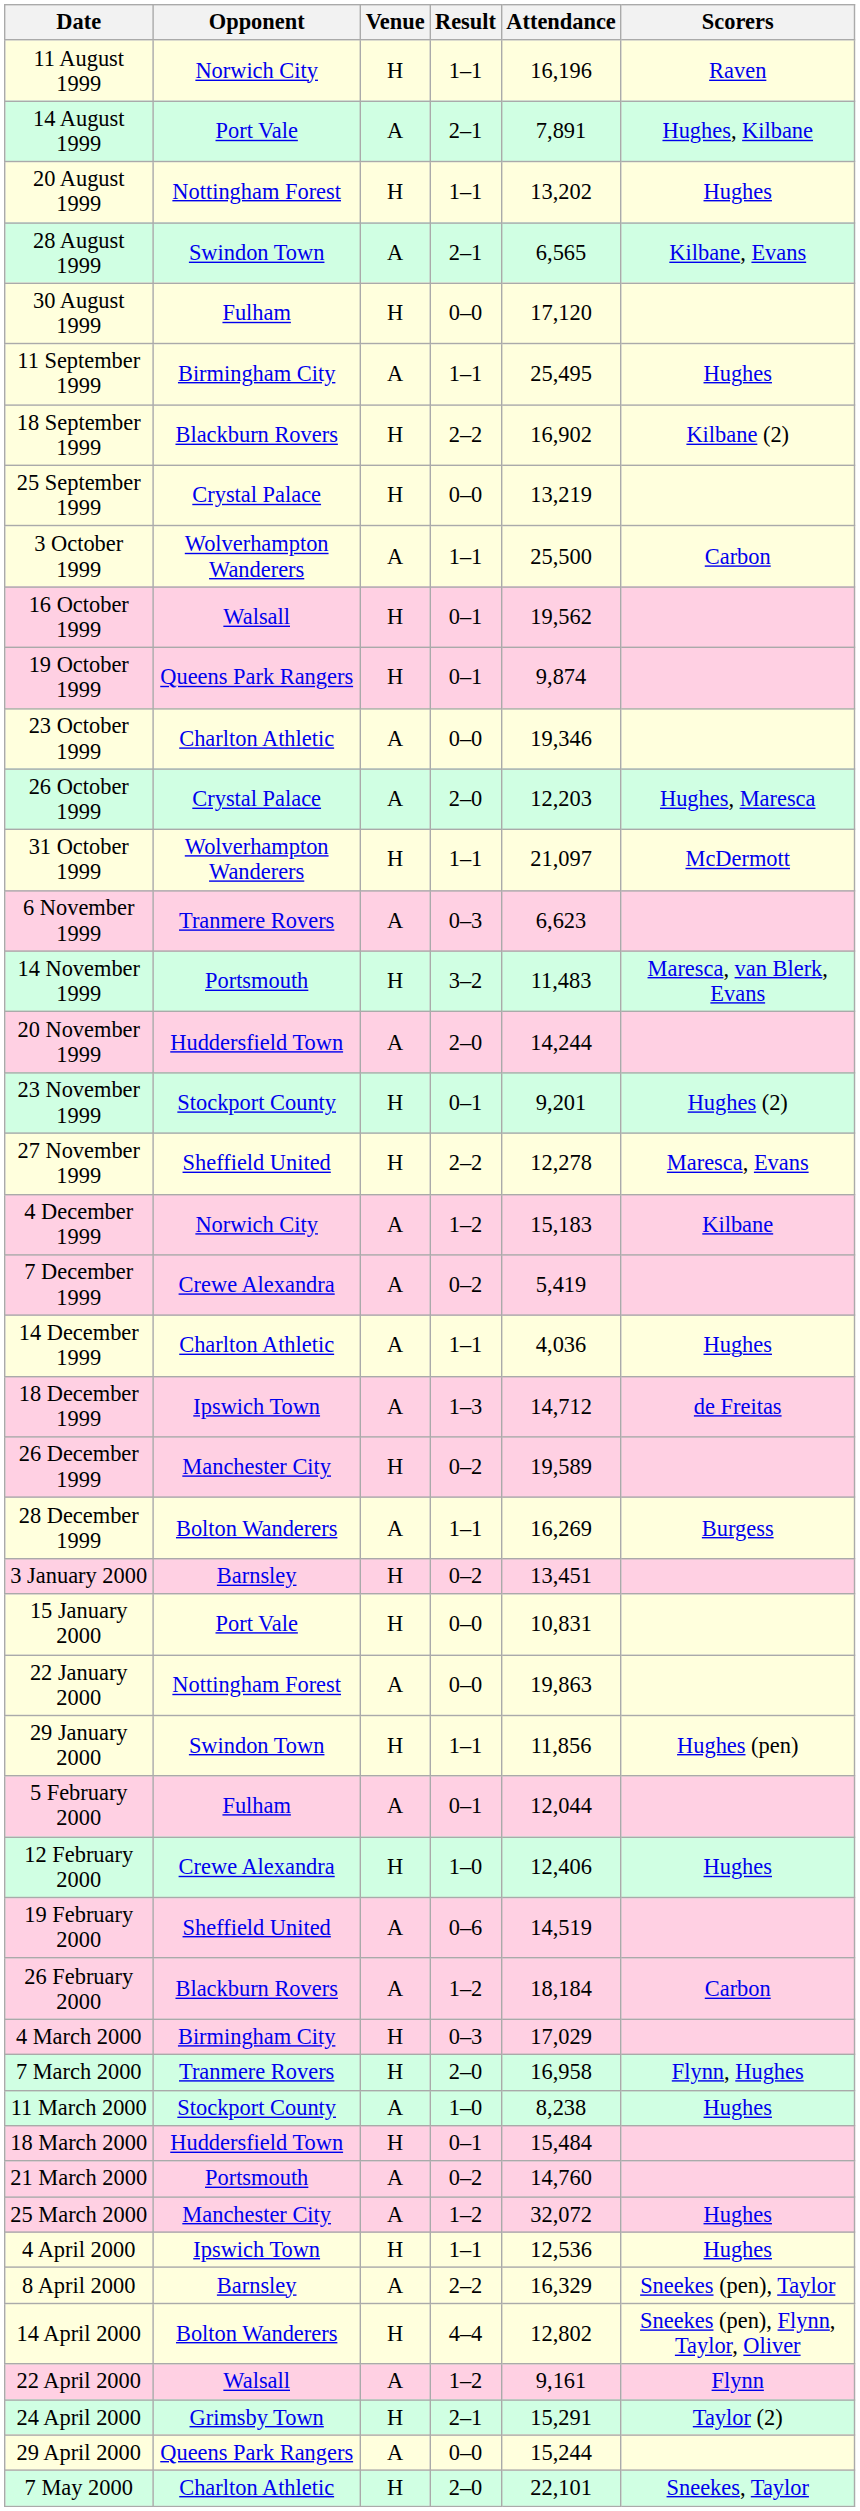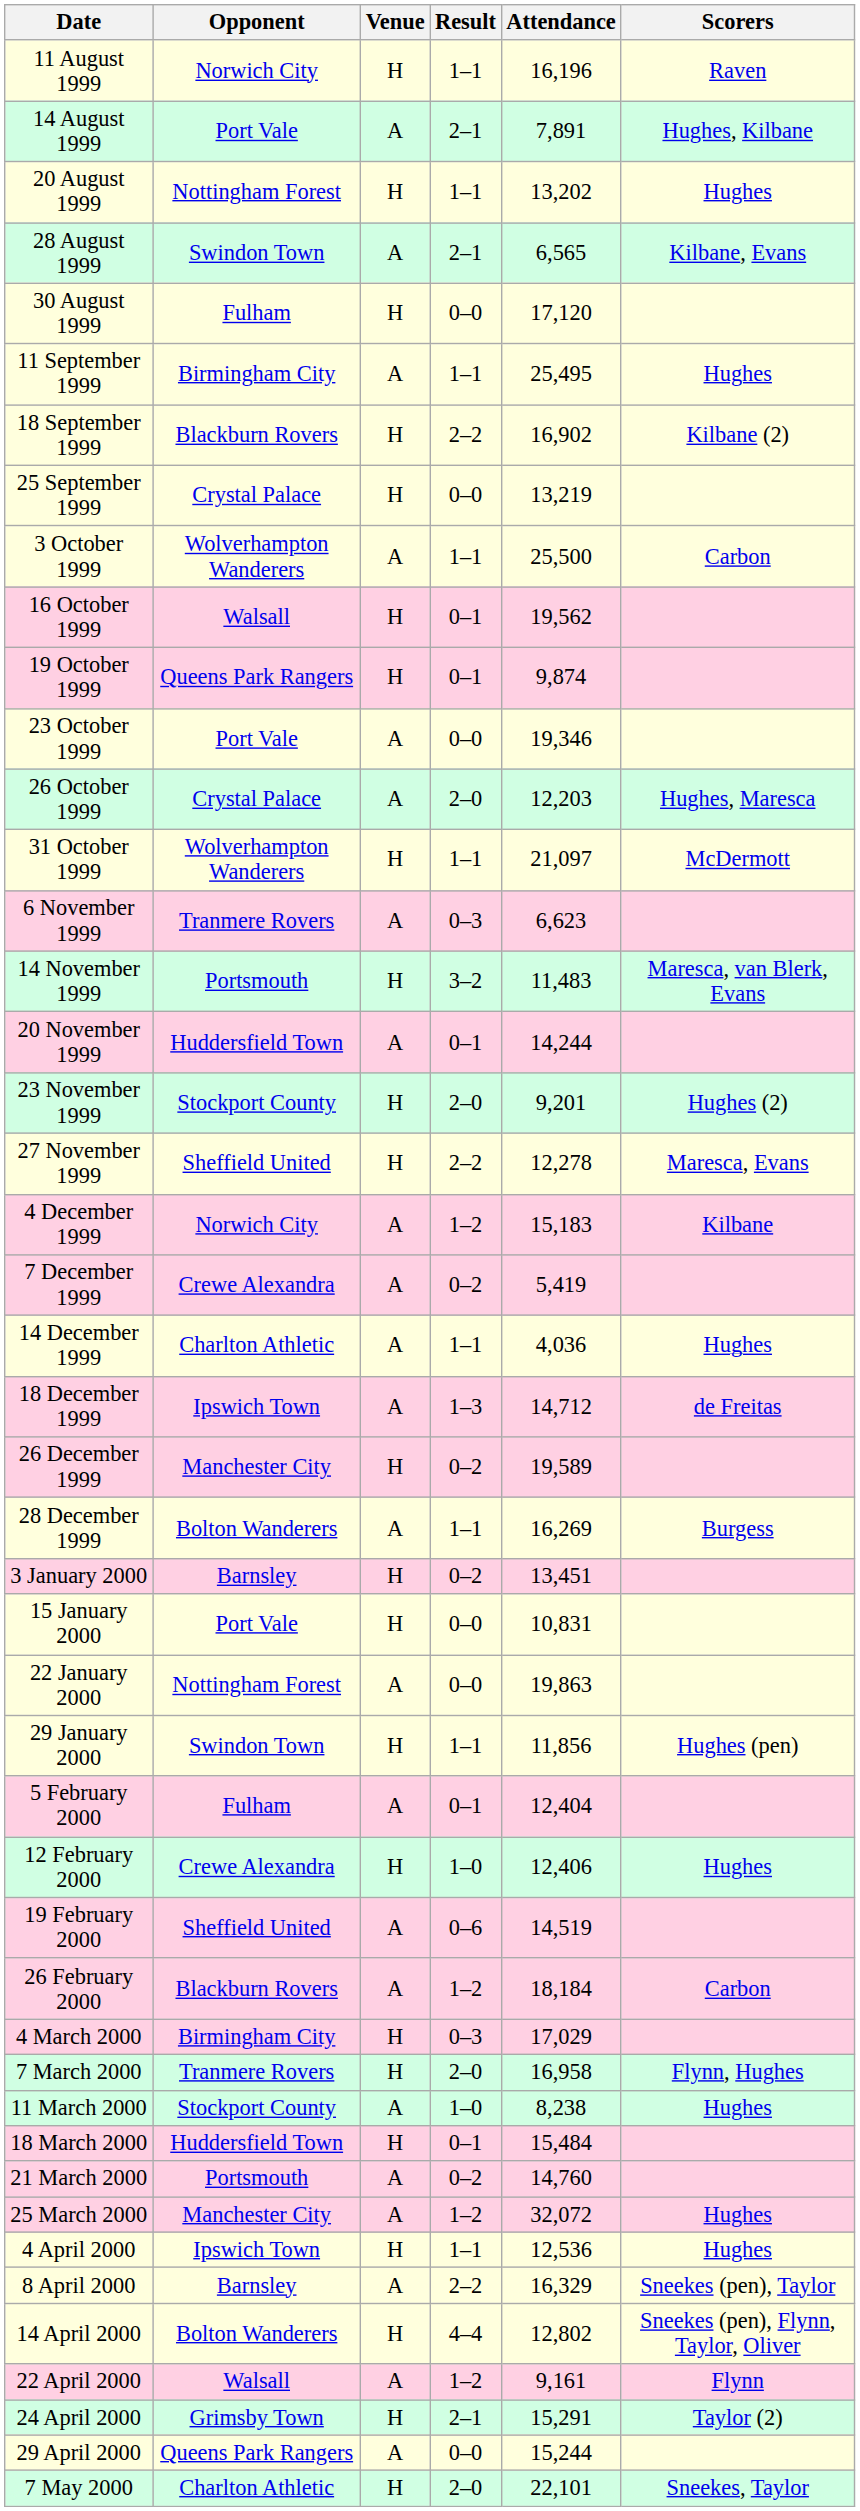23 October 1999 | Opponent: Charlton Athletic -> Port Vale
20 November 1999 | Result: 2–0 -> 0–1
23 November 1999 | Result: 0–1 -> 2–0
5 February 2000 | Attendance: 12,044 -> 12,404
